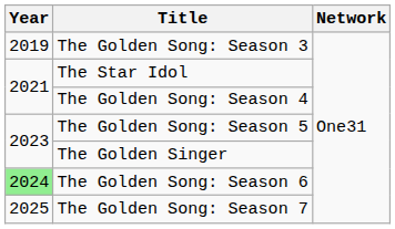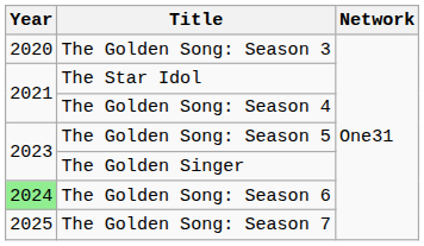The Golden Song: Season 3 | Year: 2019 -> 2020
